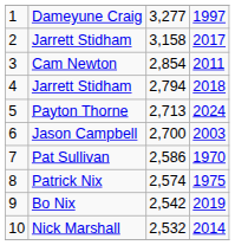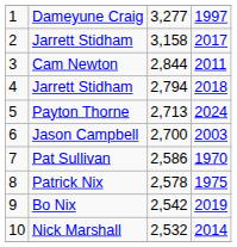Cam Newton | column 3: 2,854 -> 2,844
Patrick Nix | column 3: 2,574 -> 2,578
